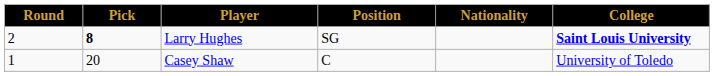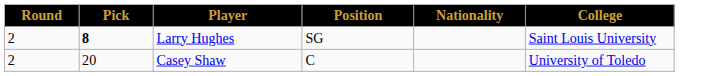Larry Hughes | College: bold -> normal
Casey Shaw | Round: 1 -> 2
